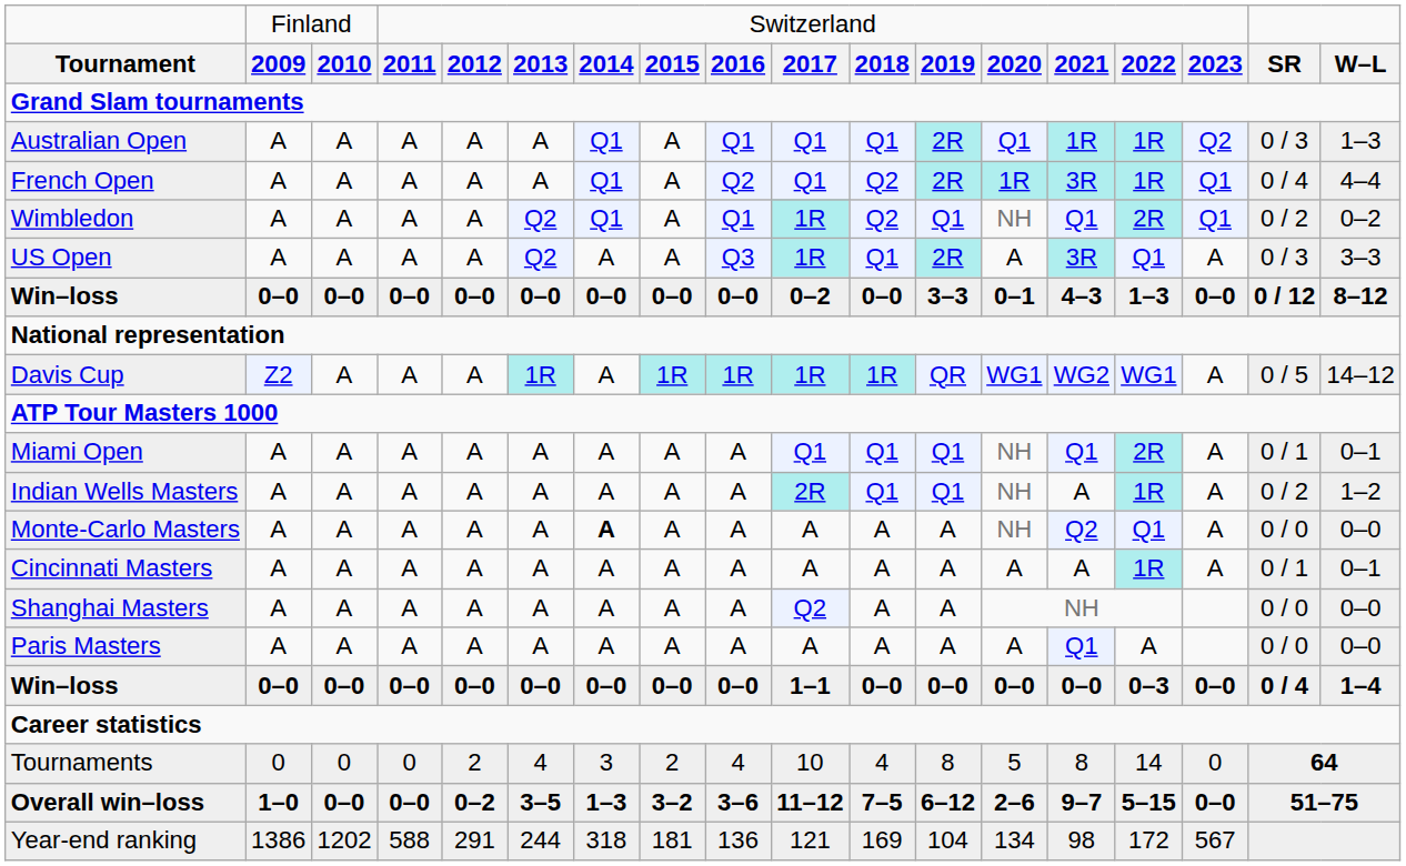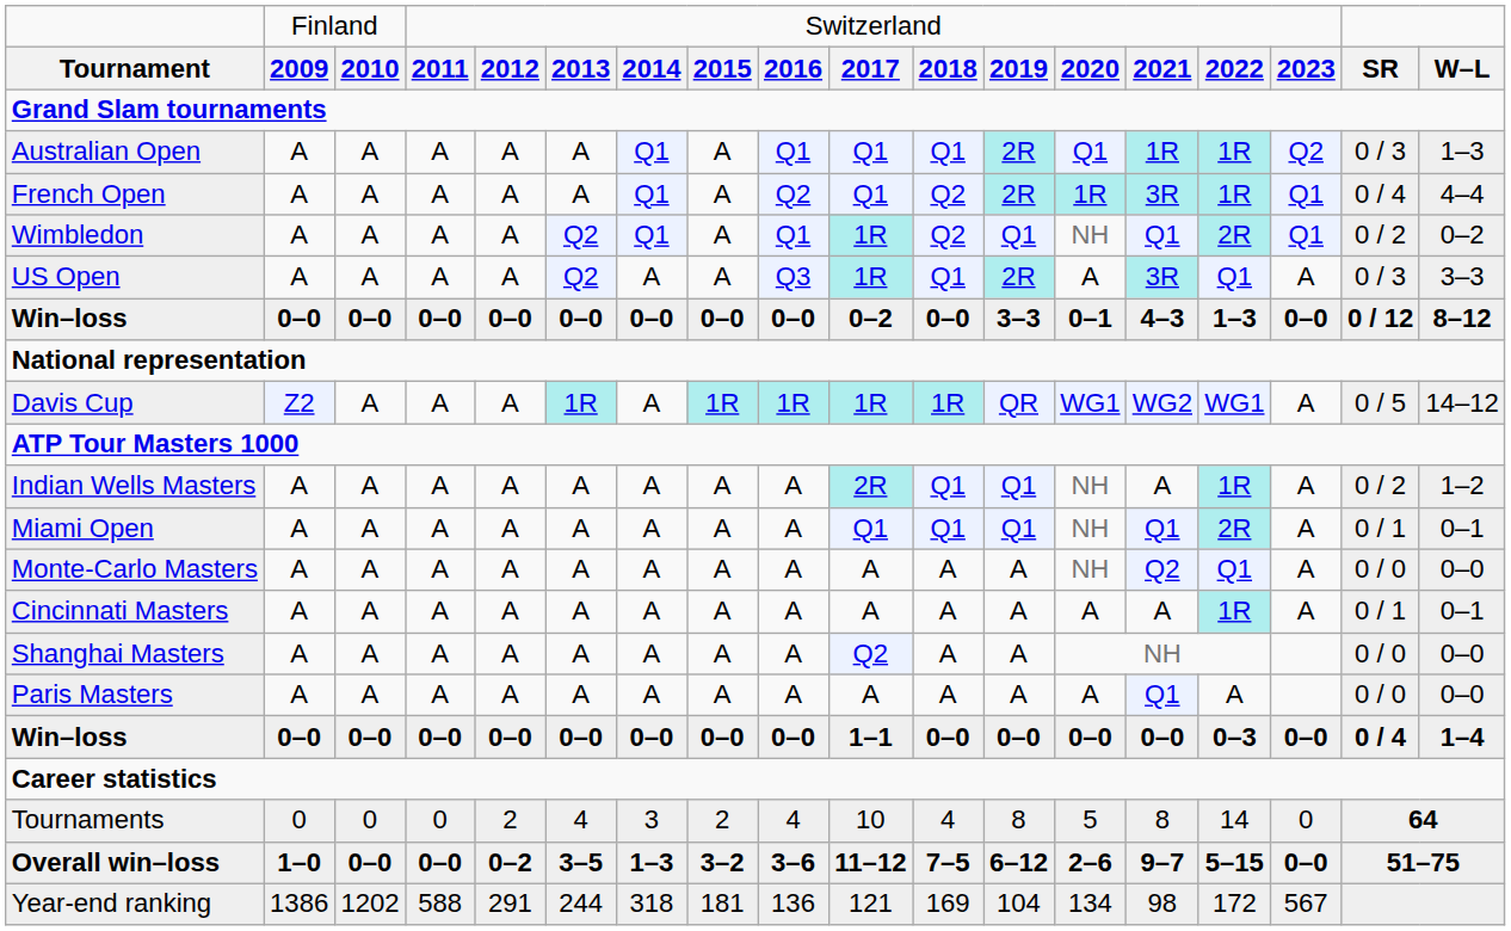rows swapped: Indian Wells Masters <-> Miami Open
Monte-Carlo Masters | column 7: bold -> normal
